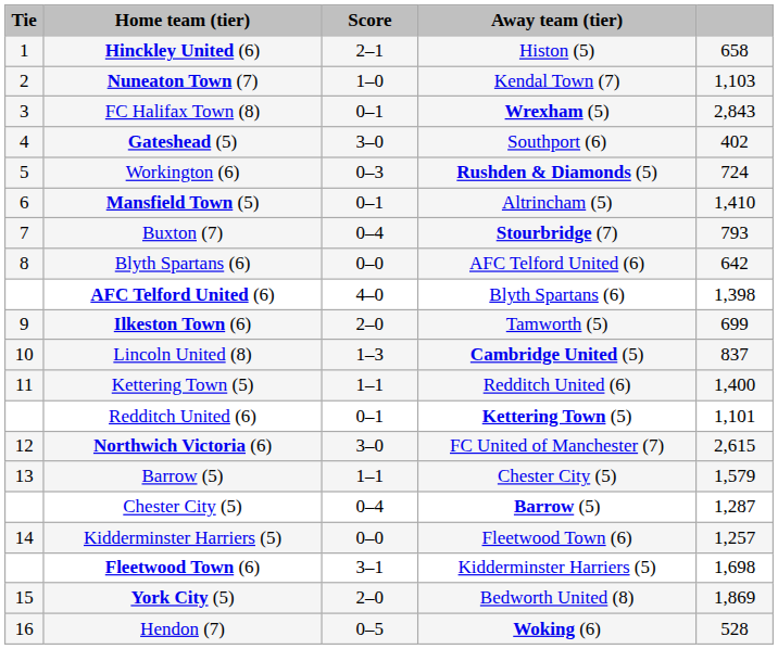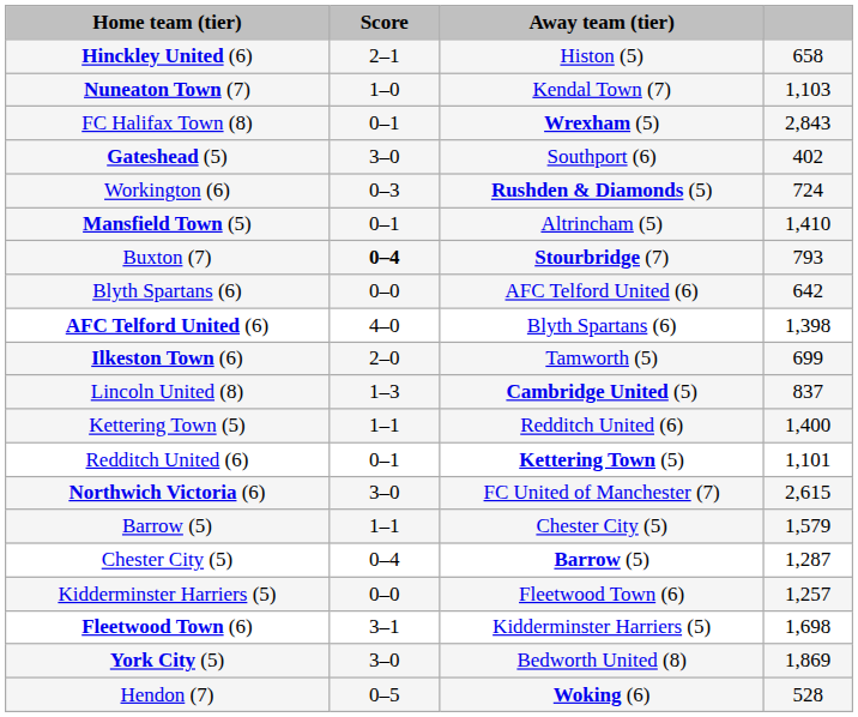- column: Tie | 1 | 2 | 3 | 4 | 5 | 6 | 7 | 8 | 9 | 10 | 11 | 12 | 13 | 14 | 15 | 16
Buxton (7) | Score: normal -> bold
York City (5) | Score: 2–0 -> 3–0
